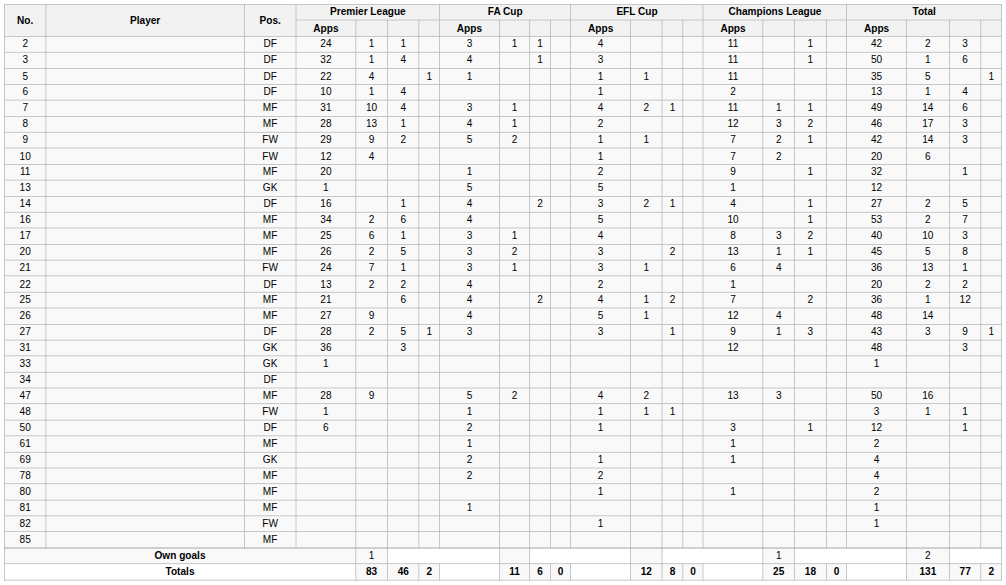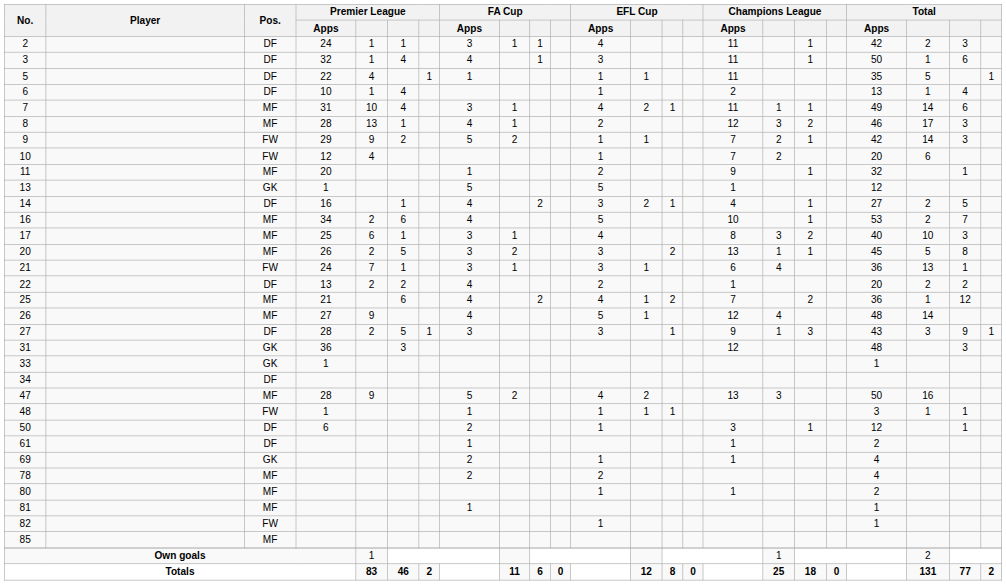61 | Pos.: MF -> DF
